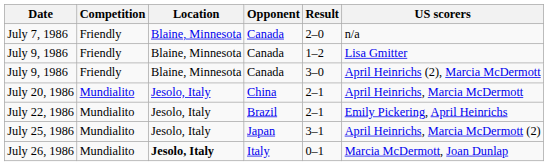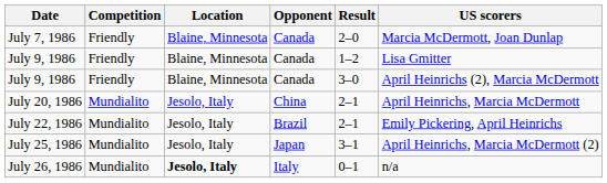July 7, 1986 | US scorers: n/a -> Marcia McDermott, Joan Dunlap
July 26, 1986 | US scorers: Marcia McDermott, Joan Dunlap -> n/a
